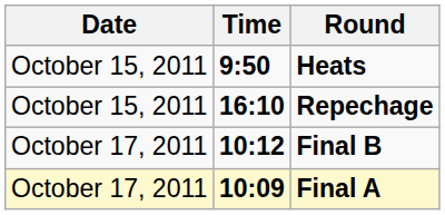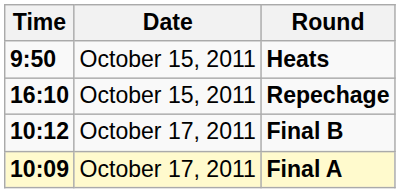columns swapped: Date <-> Time
